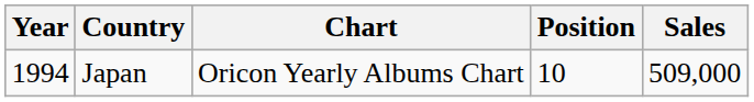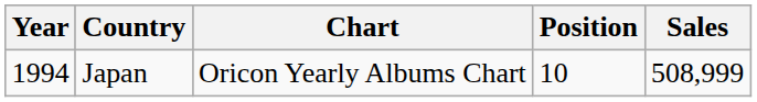Japan | Sales: 509,000 -> 508,999
